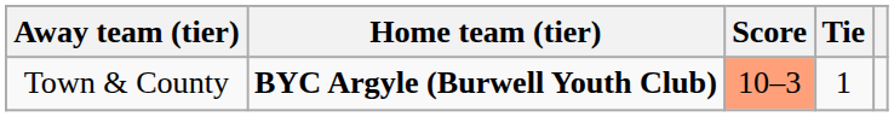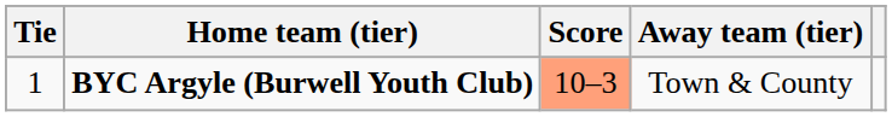columns swapped: Tie <-> Away team (tier)
